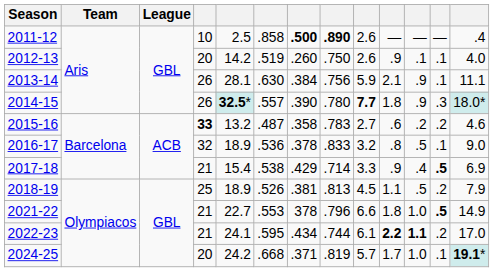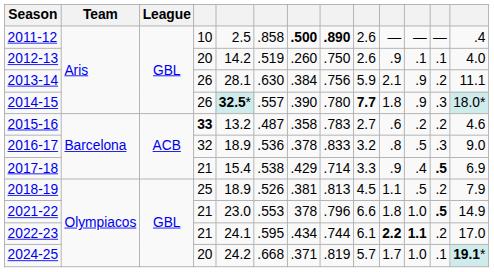2013-14 | column 12: .1 -> .2
2016-17 | column 12: .1 -> .3
2021-22 | column 5: 22.7 -> 23.0
